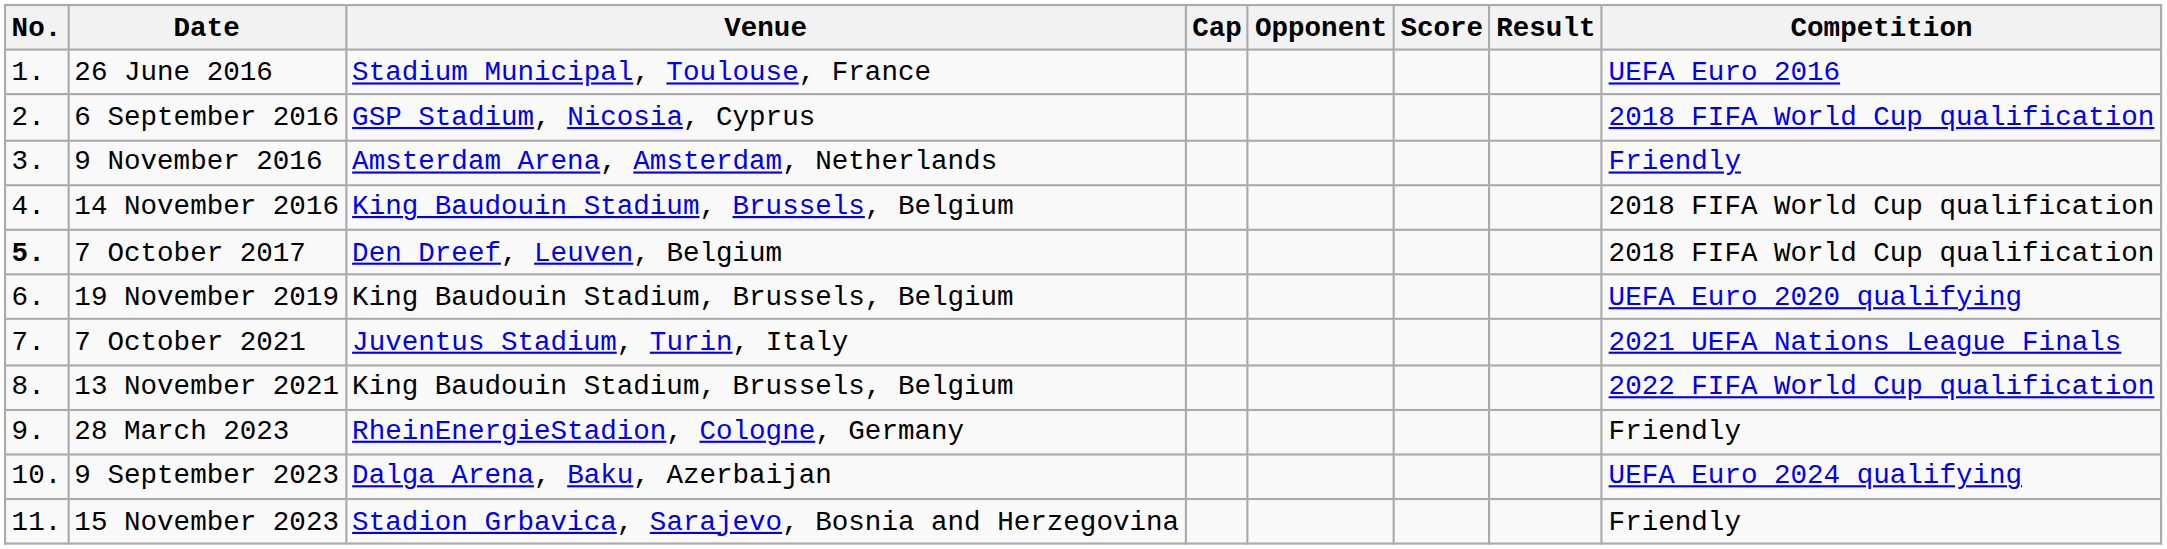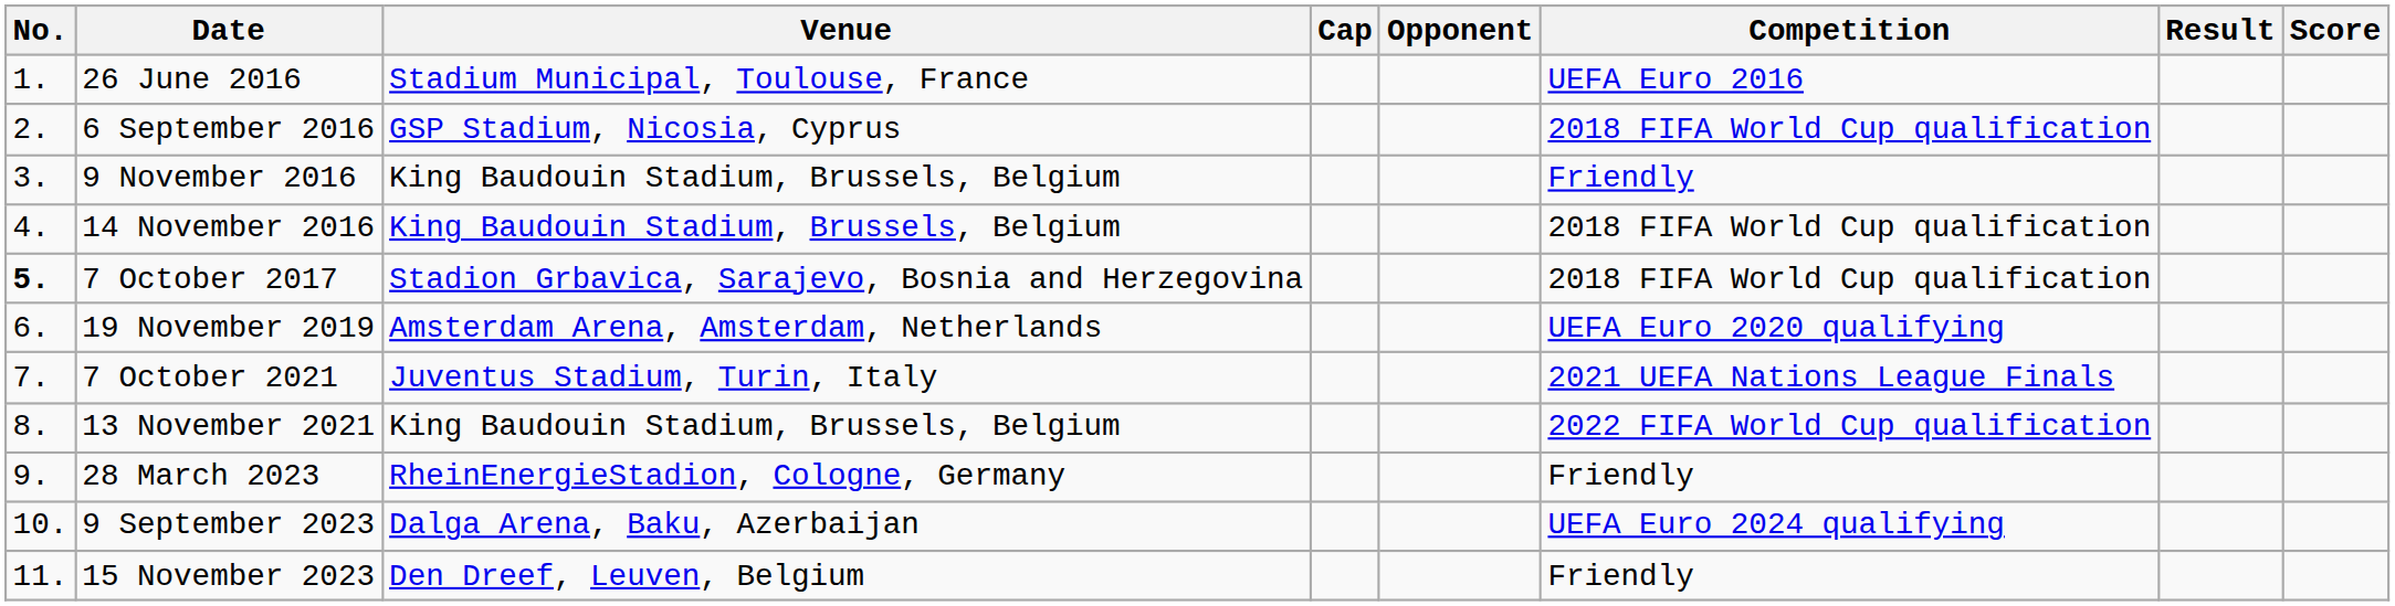columns swapped: Score <-> Competition
9 November 2016 | Venue: Amsterdam Arena, Amsterdam, Netherlands -> King Baudouin Stadium, Brussels, Belgium
7 October 2017 | Venue: Den Dreef, Leuven, Belgium -> Stadion Grbavica, Sarajevo, Bosnia and Herzegovina
19 November 2019 | Venue: King Baudouin Stadium, Brussels, Belgium -> Amsterdam Arena, Amsterdam, Netherlands
15 November 2023 | Venue: Stadion Grbavica, Sarajevo, Bosnia and Herzegovina -> Den Dreef, Leuven, Belgium
